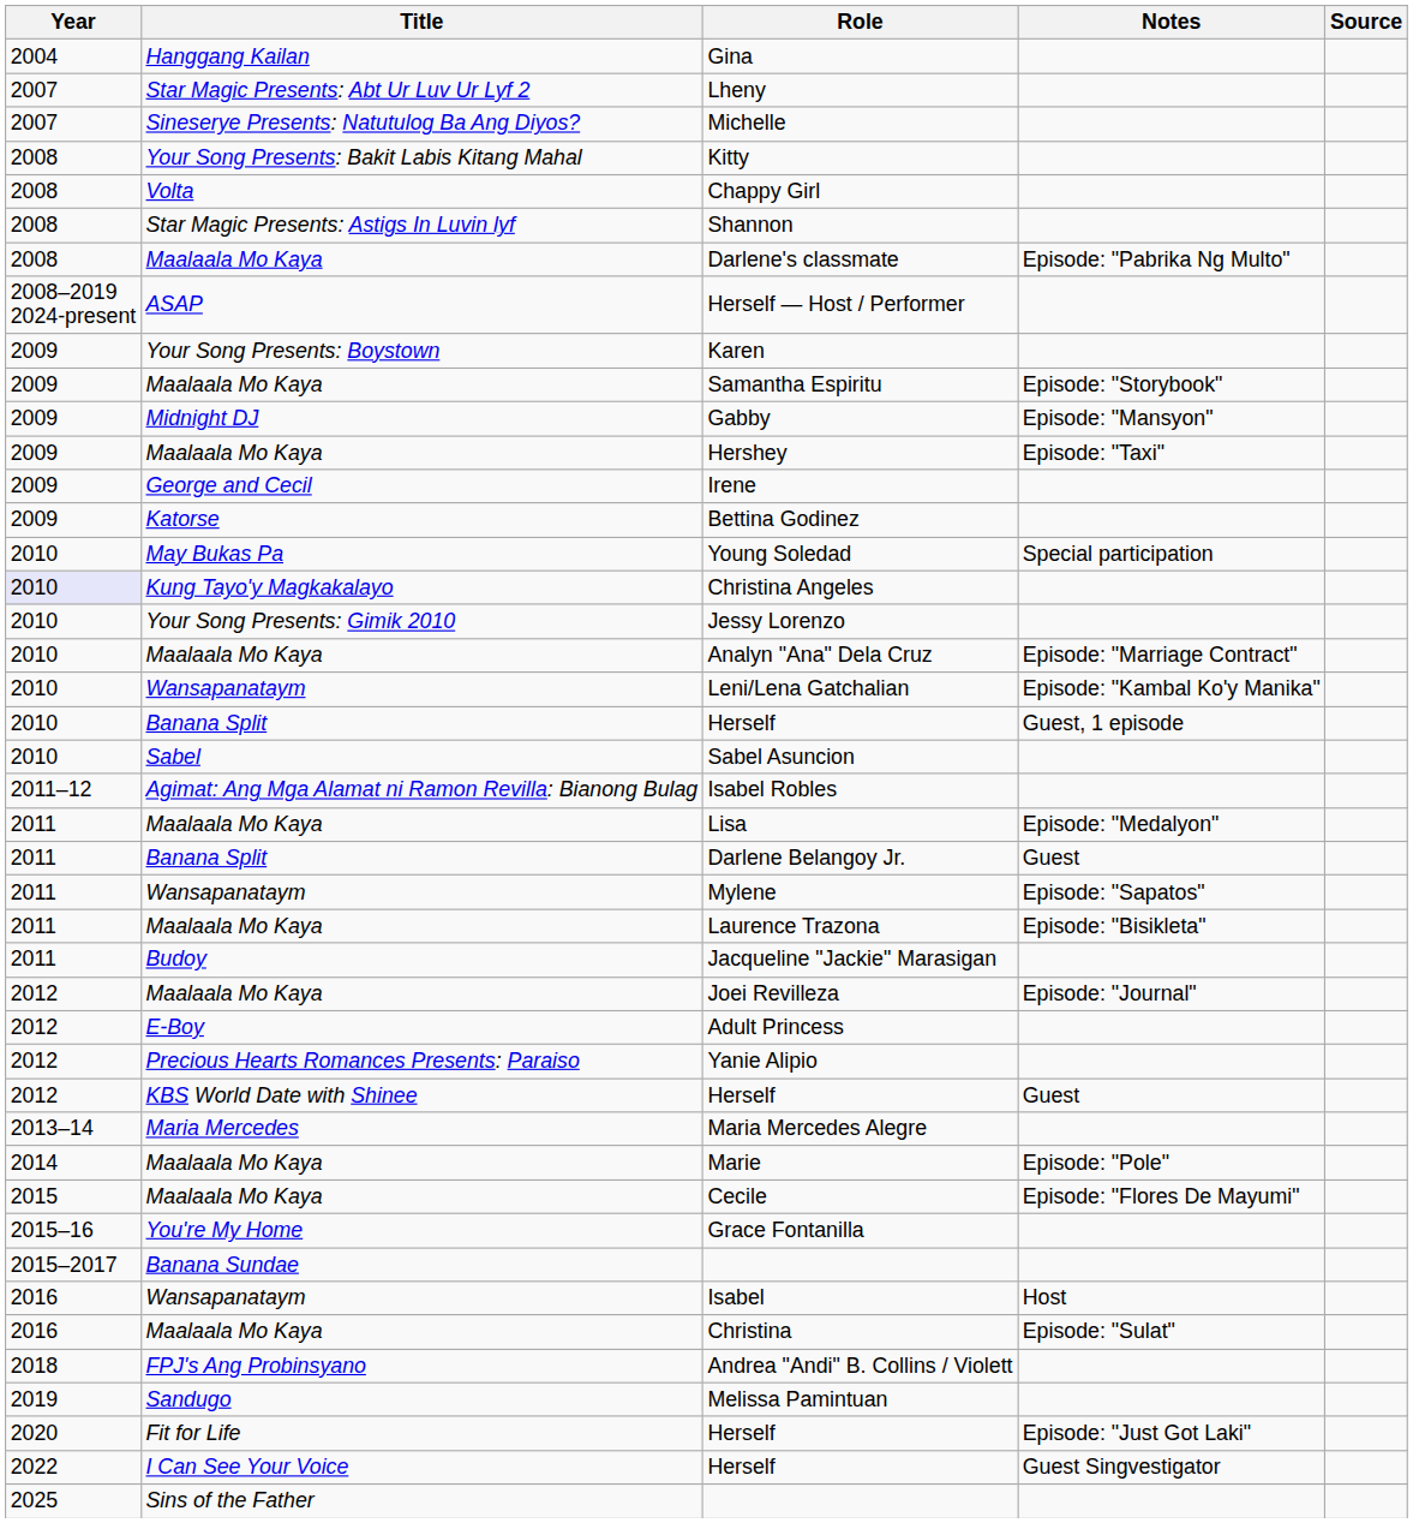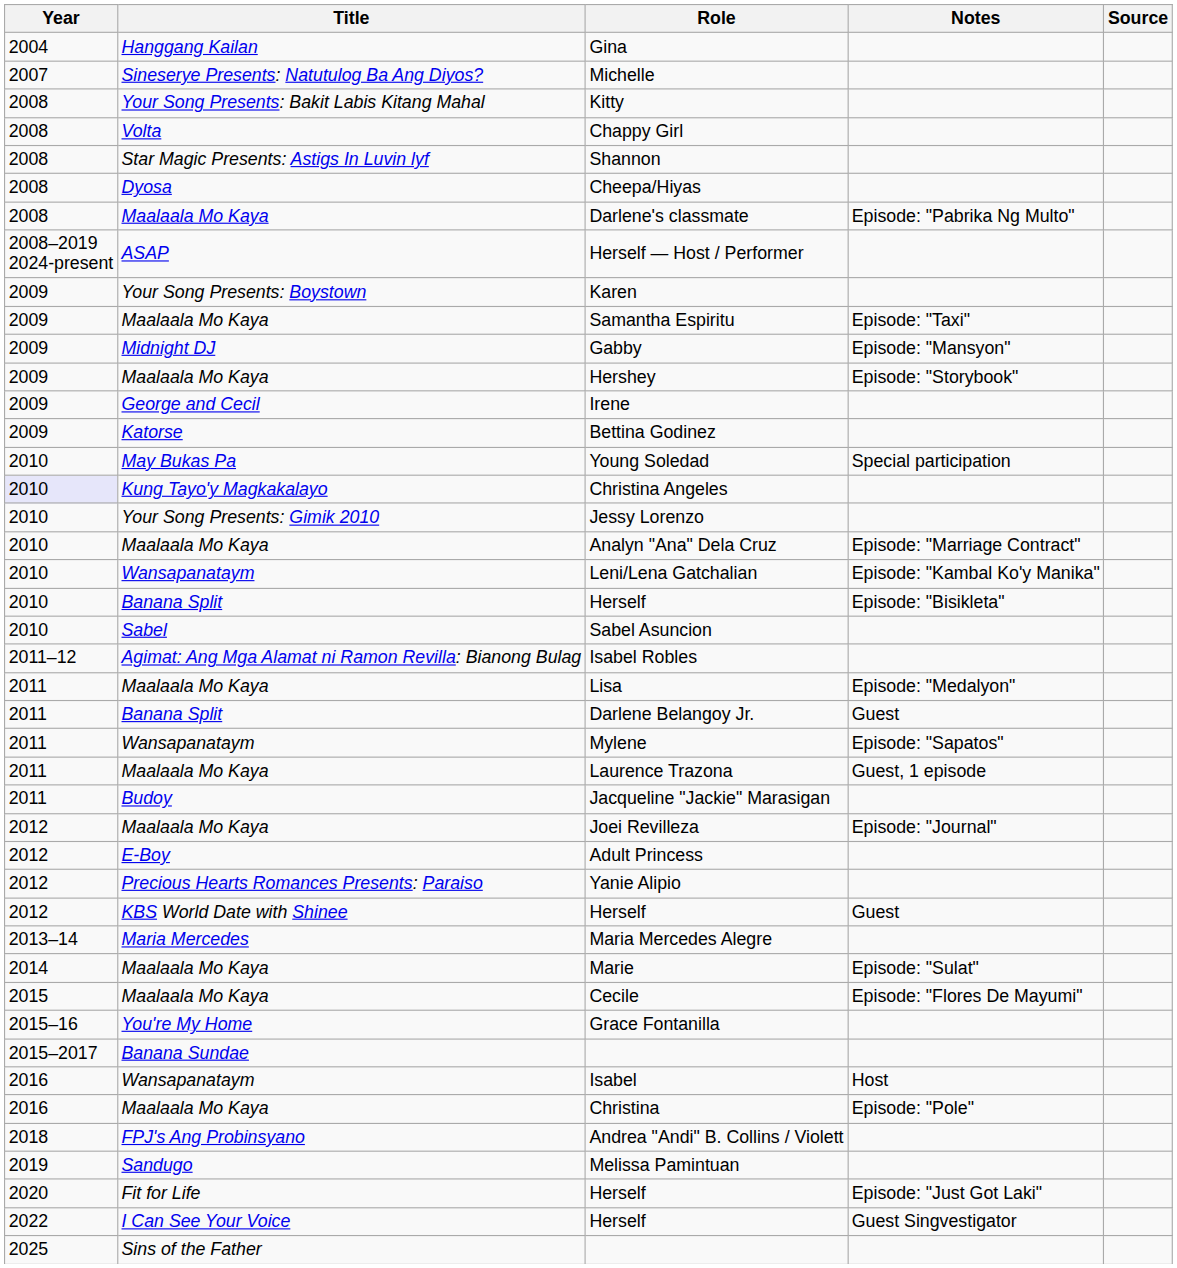- row: 2007 | Star Magic Presents: Abt Ur Luv Ur Lyf 2 | Lheny
+ row: 2008 | Dyosa | Cheepa/Hiyas
Samantha Espiritu | Notes: Episode: "Storybook" -> Episode: "Taxi"
Hershey | Notes: Episode: "Taxi" -> Episode: "Storybook"
Banana Split / Herself | Notes: Guest, 1 episode -> Episode: "Bisikleta"
Laurence Trazona | Notes: Episode: "Bisikleta" -> Guest, 1 episode
Marie | Notes: Episode: "Pole" -> Episode: "Sulat"
Christina | Notes: Episode: "Sulat" -> Episode: "Pole"
